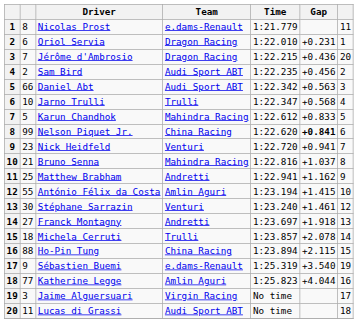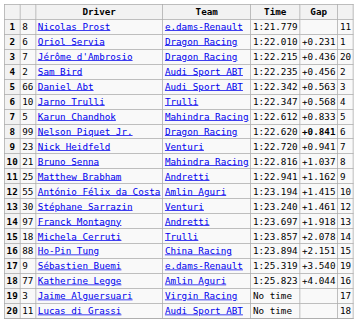Nelson Piquet Jr. | Team: China Racing -> Dragon Racing
Franck Montagny | column 2: 27 -> 97
Ho-Pin Tung | Gap: +2.115 -> +2.151
